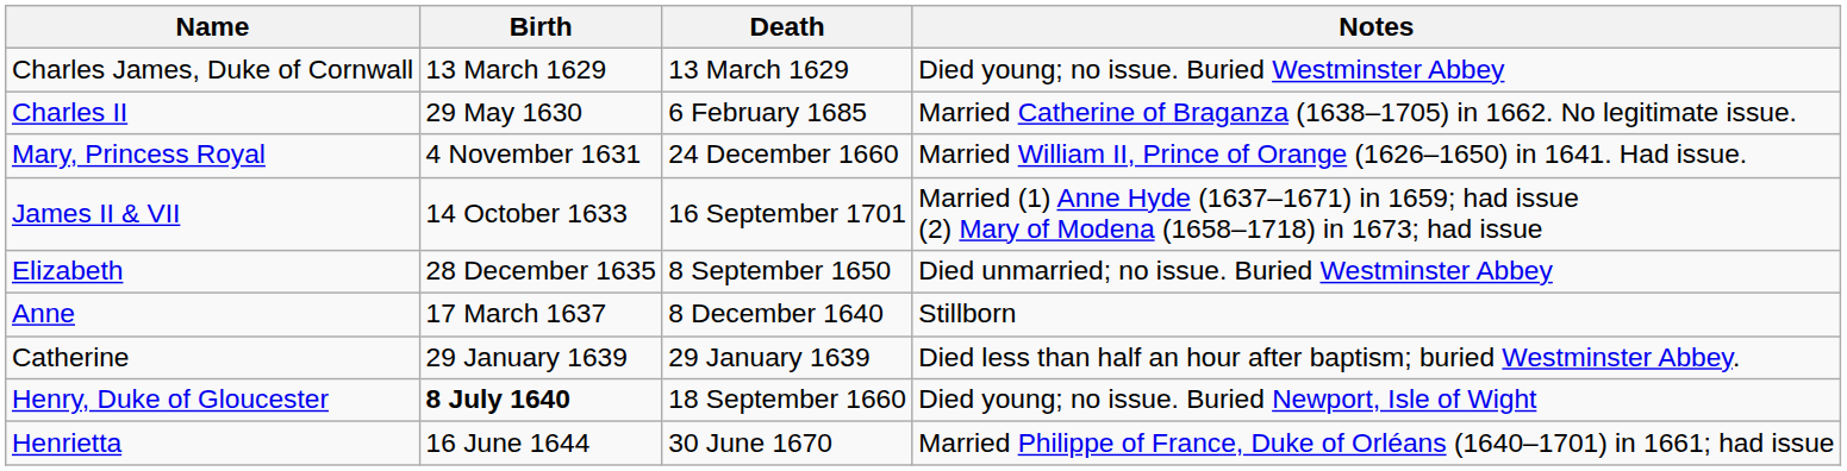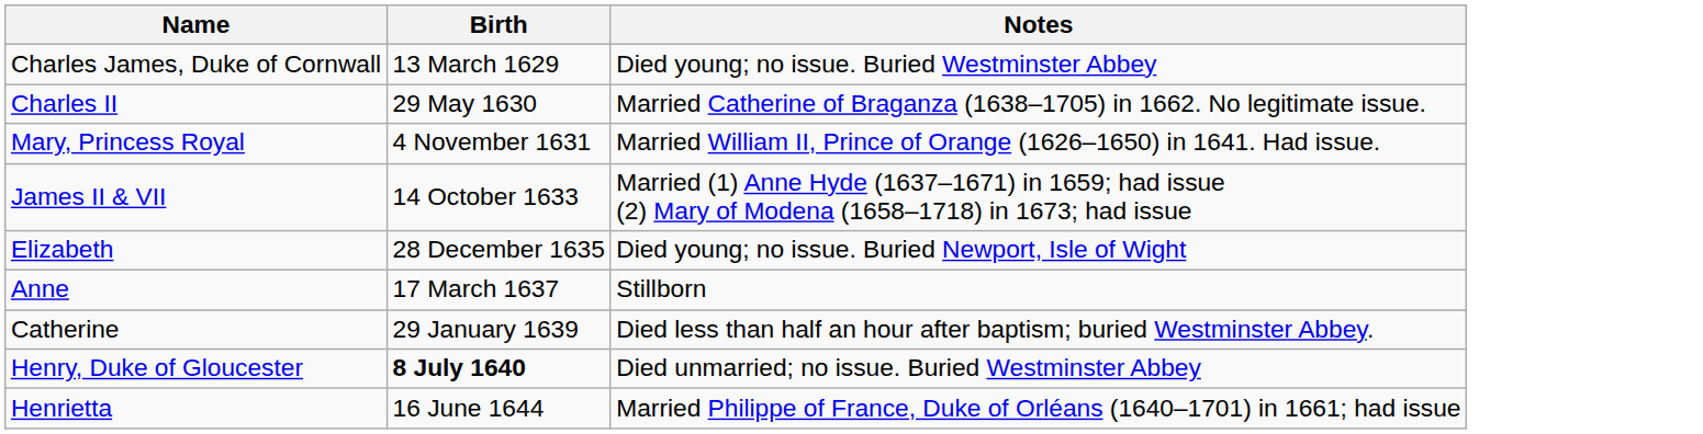- column: Death | 13 March 1629 | 6 February 1685 | 24 December 1660 | 16 September 1701 | 8 September 1650 | 8 December 1640 | 29 January 1639 | 18 September 1660 | 30 June 1670
Elizabeth | Notes: Died unmarried; no issue. Buried Westminster Abbey -> Died young; no issue. Buried Newport, Isle of Wight
Henry, Duke of Gloucester | Notes: Died young; no issue. Buried Newport, Isle of Wight -> Died unmarried; no issue. Buried Westminster Abbey
